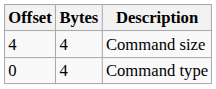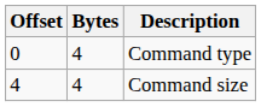rows swapped: Command type <-> Command size
